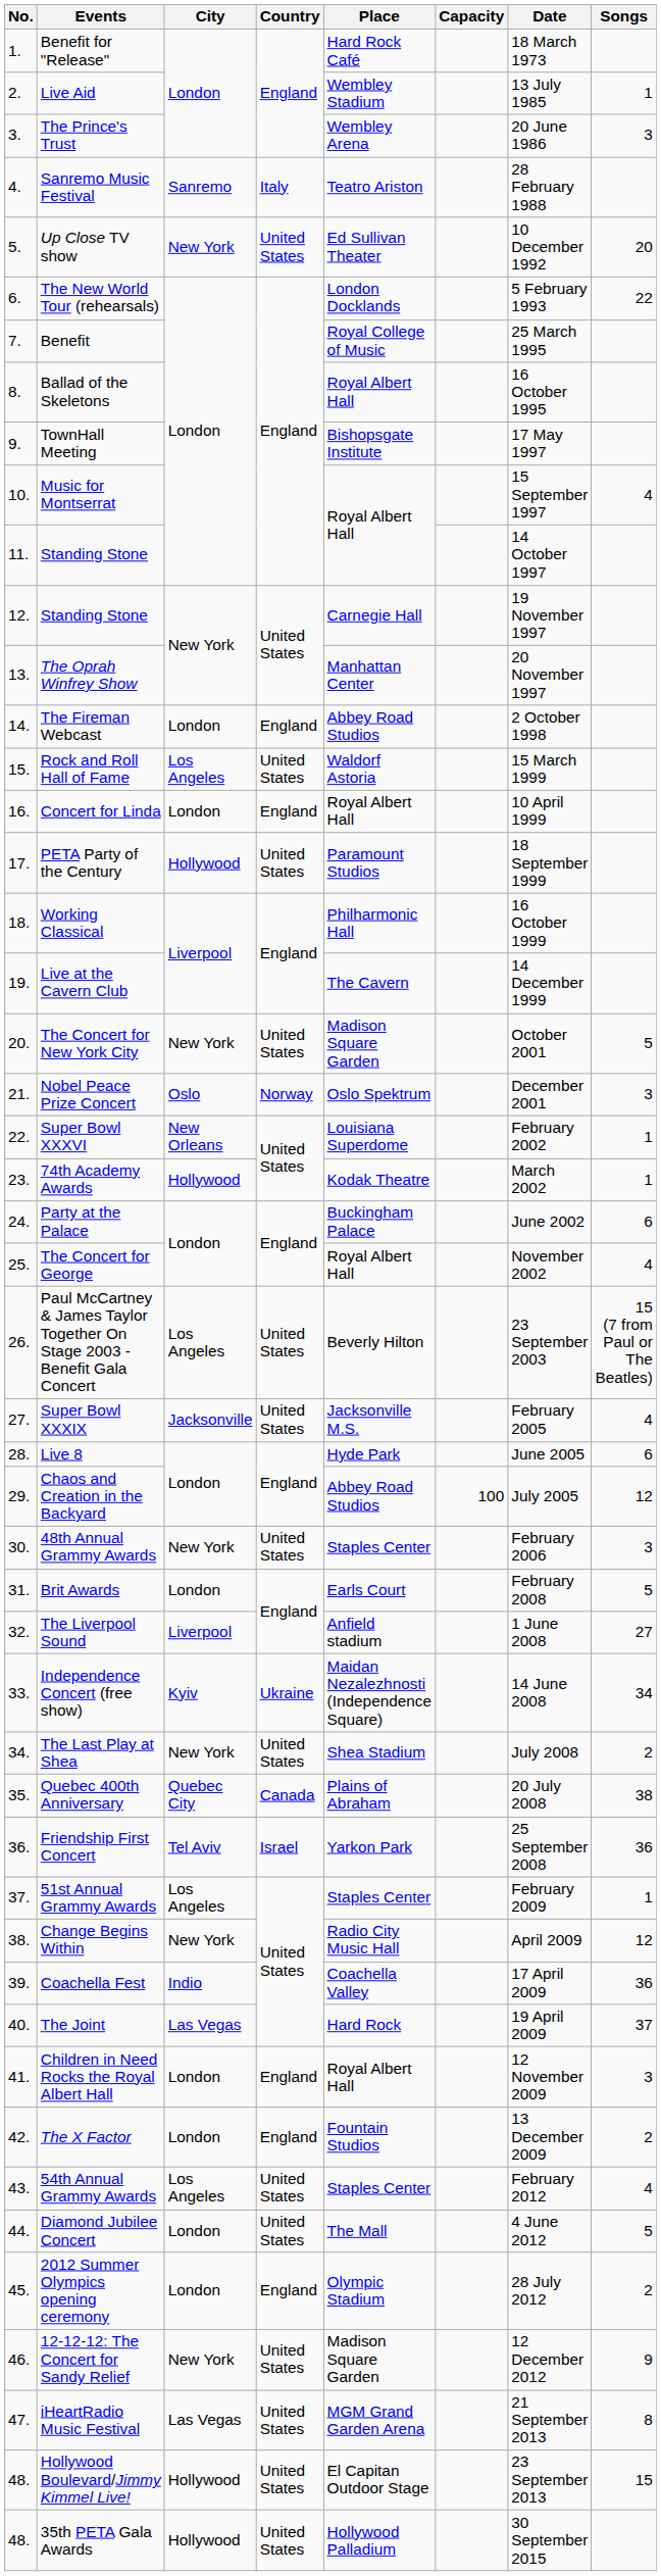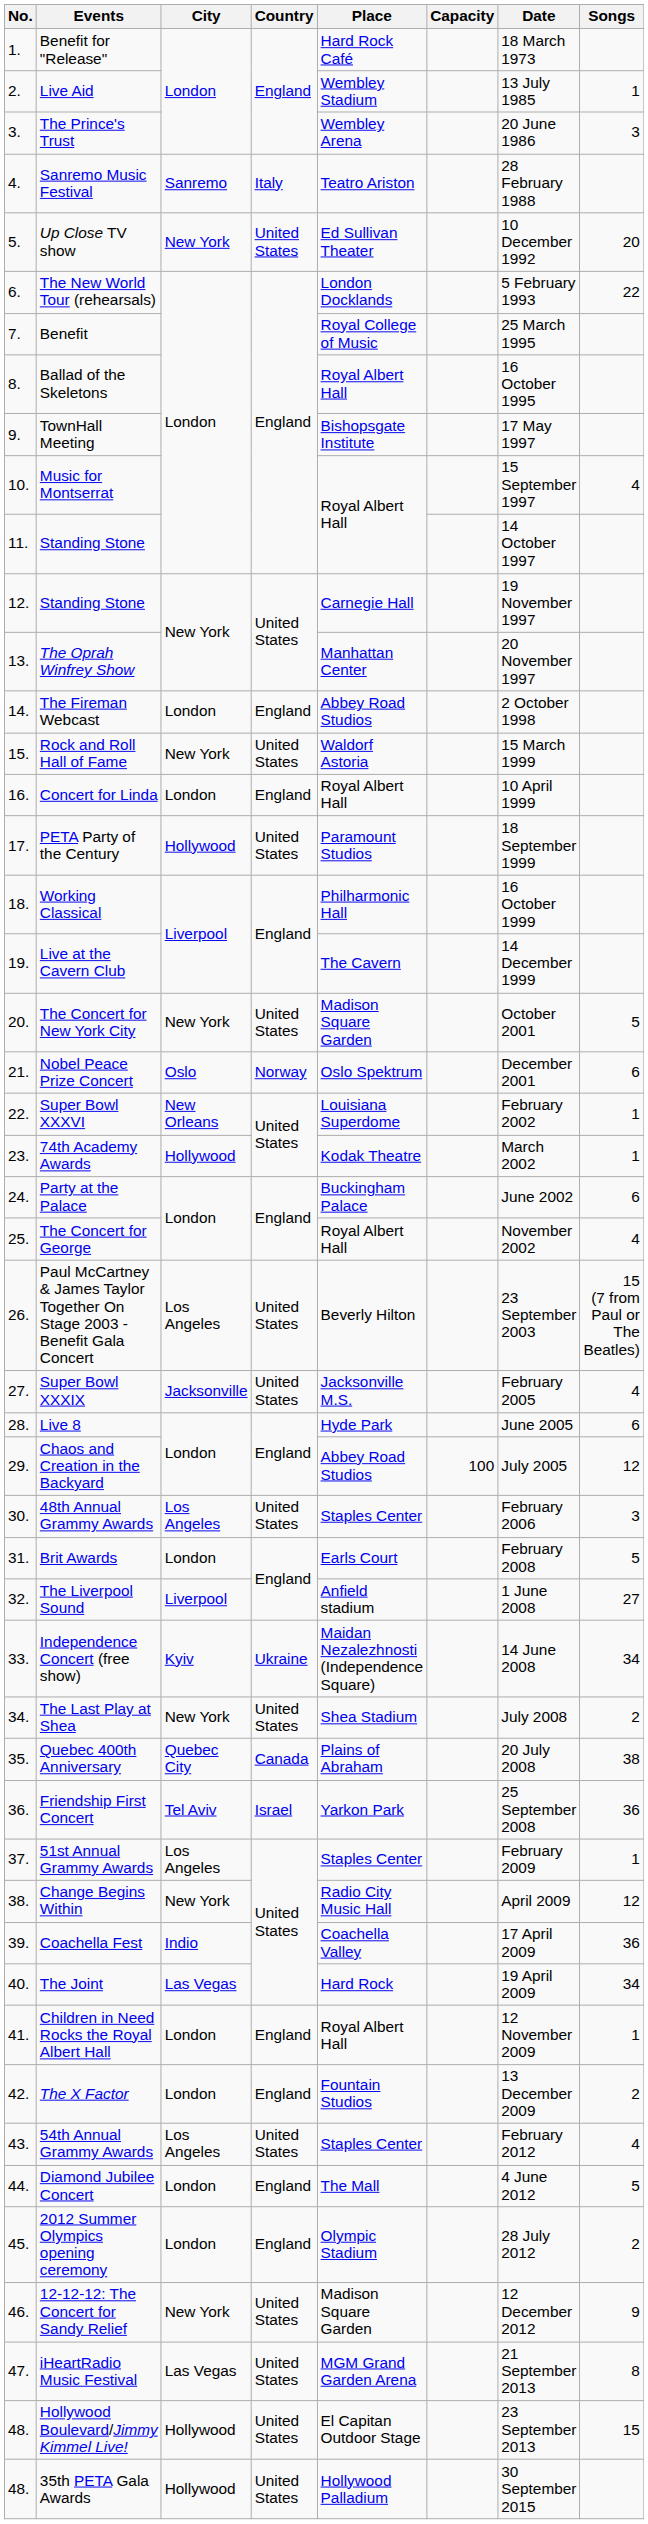Rock and Roll Hall of Fame | City: Los Angeles -> New York
Nobel Peace Prize Concert | Songs: 3 -> 6
48th Annual Grammy Awards | City: New York -> Los Angeles
The Joint | Songs: 37 -> 34
Children in Need Rocks the Royal Albert Hall | Songs: 3 -> 1
Diamond Jubilee Concert | Country: United States -> England
